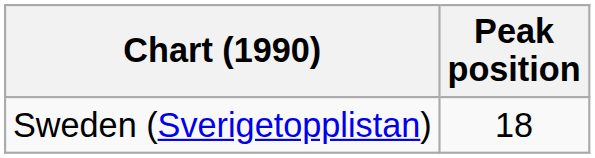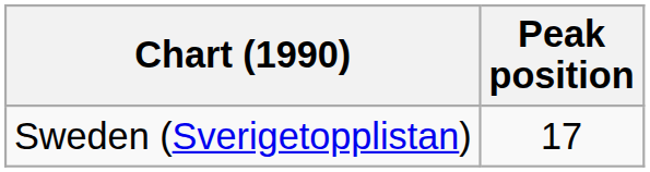Sweden (Sverigetopplistan) | Peak position: 18 -> 17
